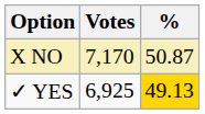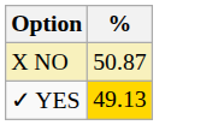- column: Votes | 7,170 | 6,925
